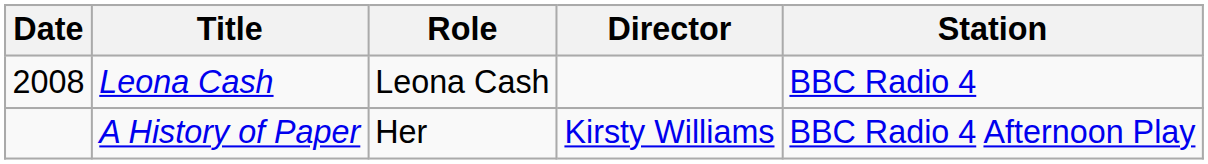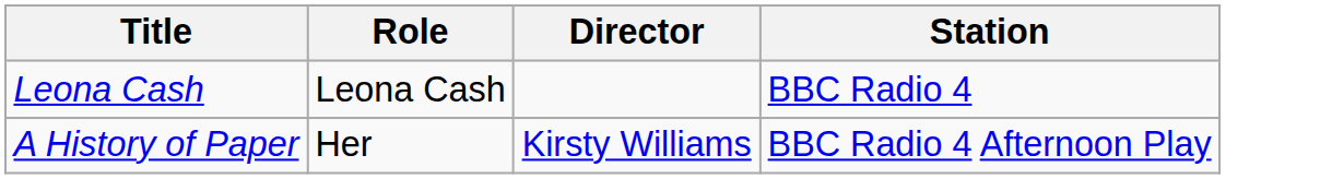- column: Date | 2008
